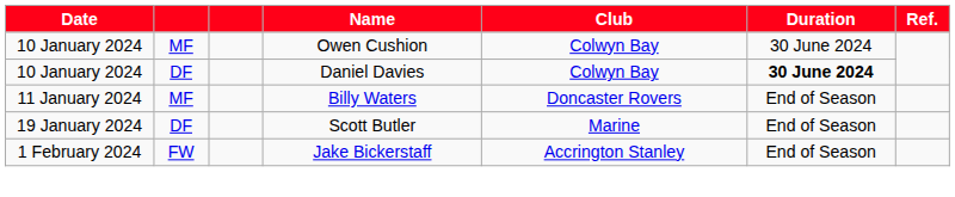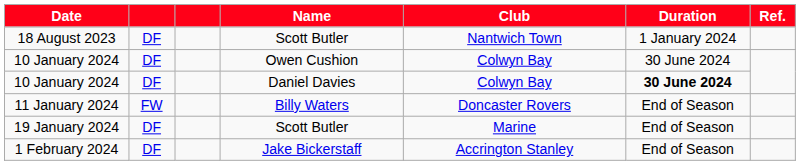+ row: 18 August 2023 | DF | Scott Butler | Nantwich Town | 1 January 2024
10 January 2024 / Owen Cushion | column 2: MF -> DF
11 January 2024 | column 2: MF -> FW
1 February 2024 | column 2: FW -> DF
